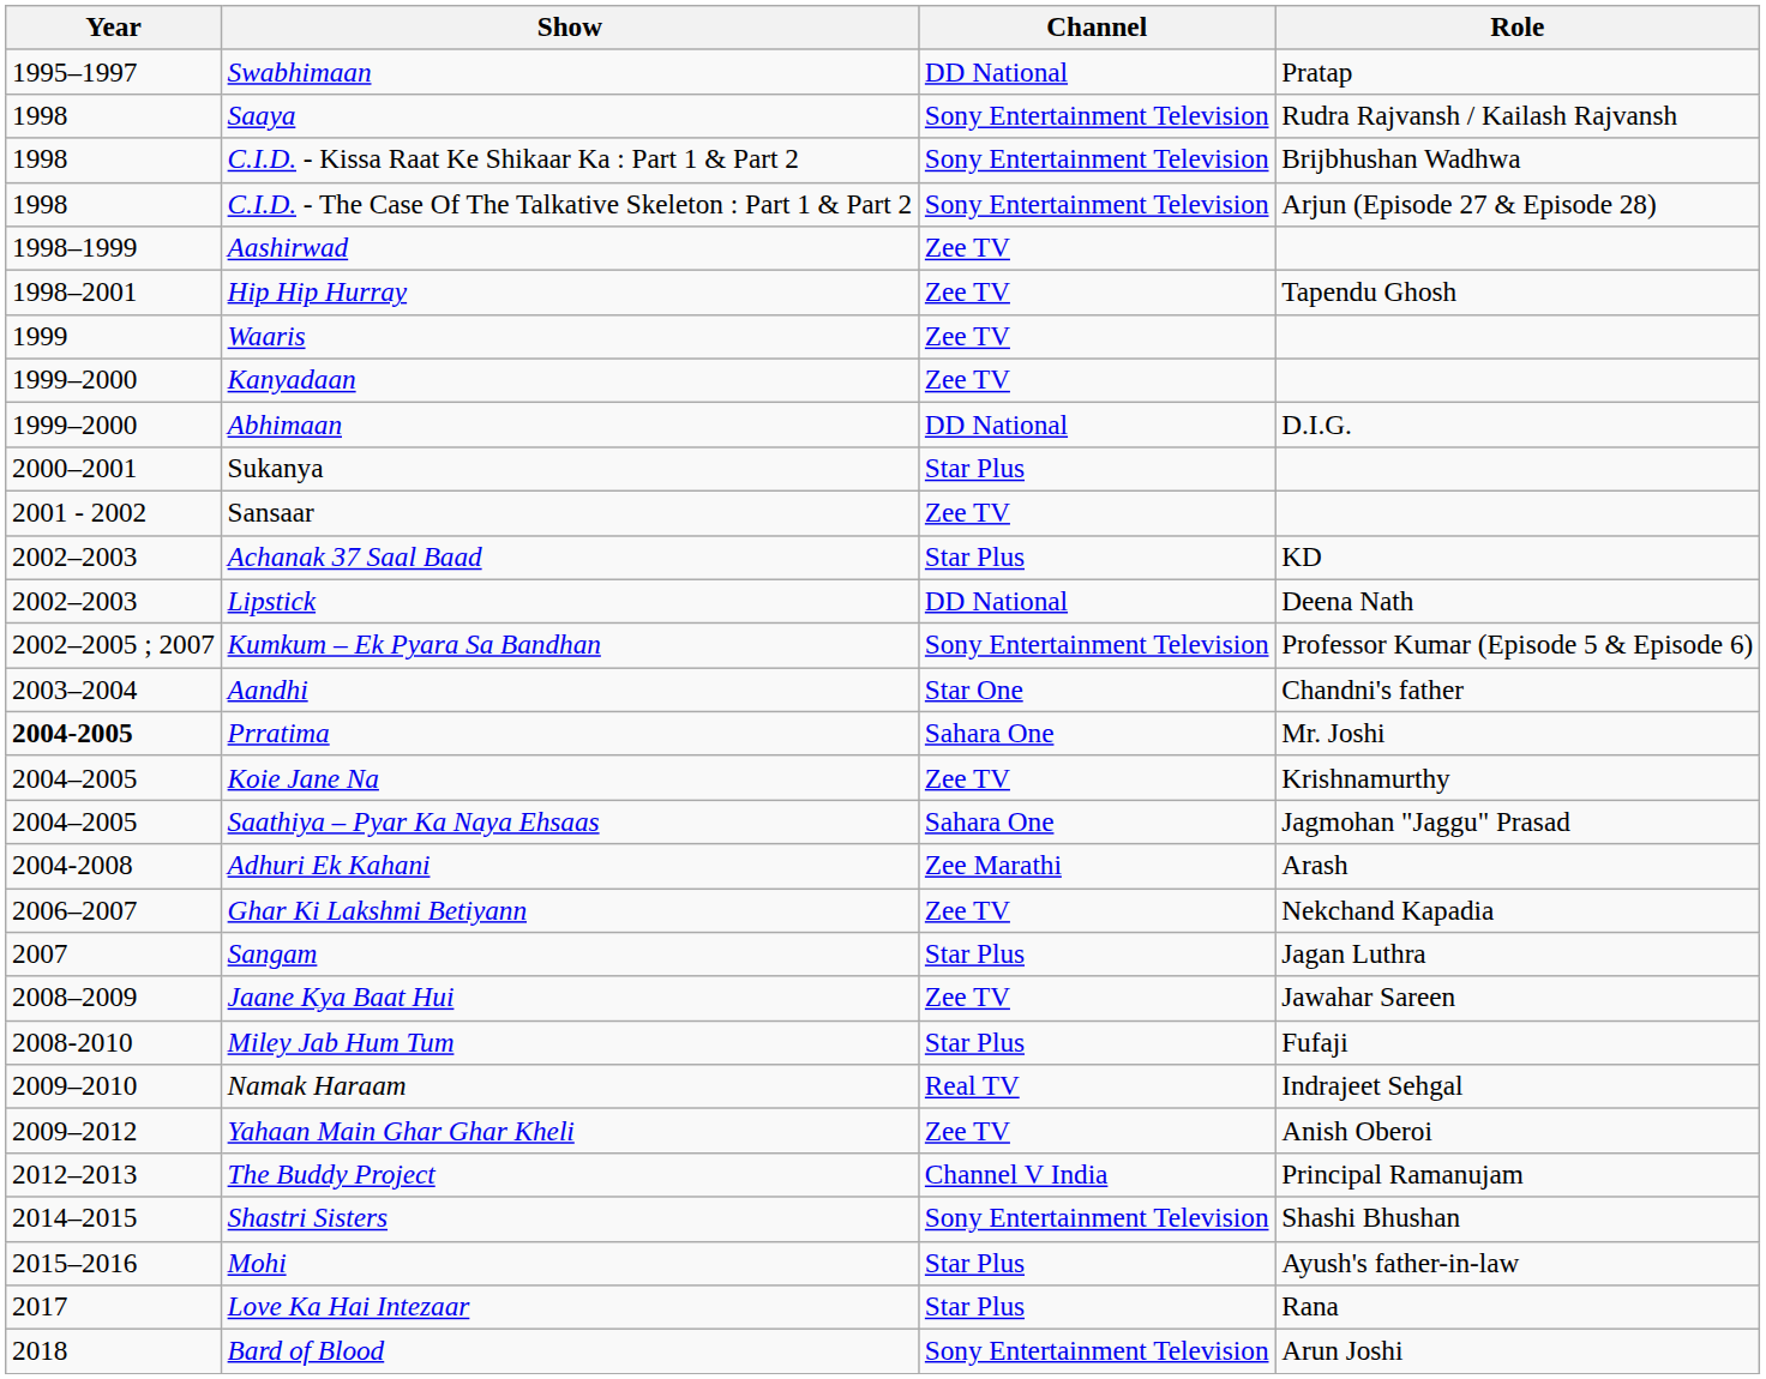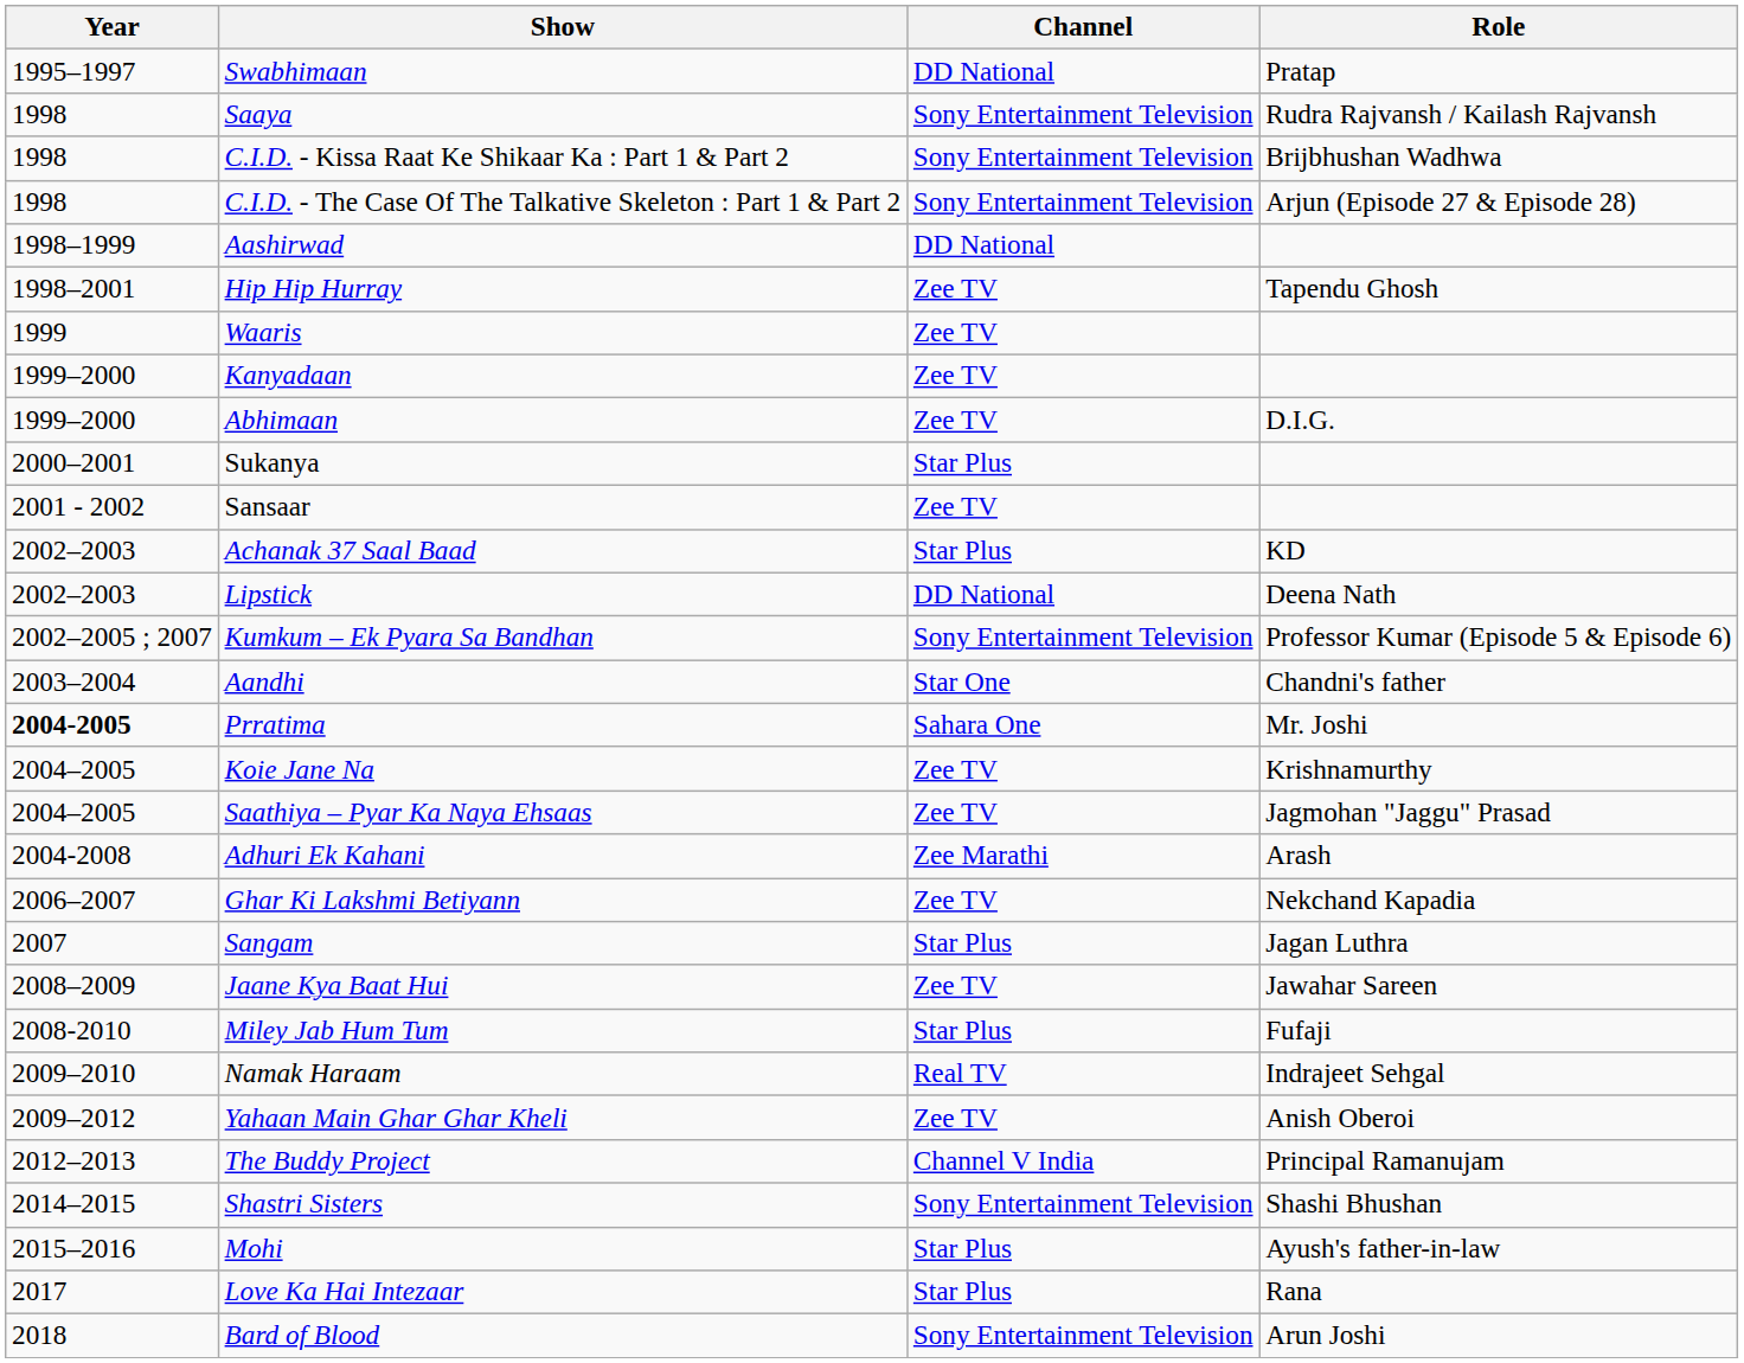Aashirwad | Channel: Zee TV -> DD National
Abhimaan | Channel: DD National -> Zee TV
Saathiya – Pyar Ka Naya Ehsaas | Channel: Sahara One -> Zee TV
